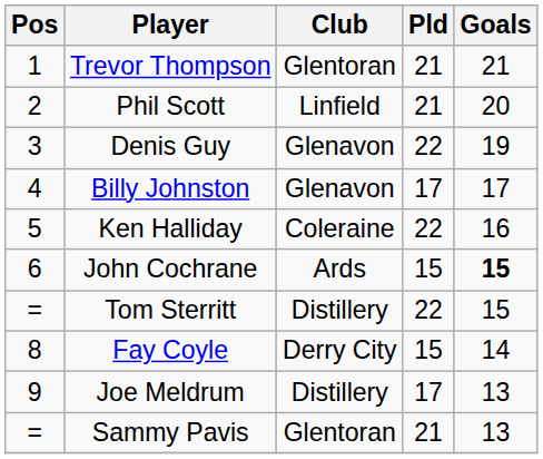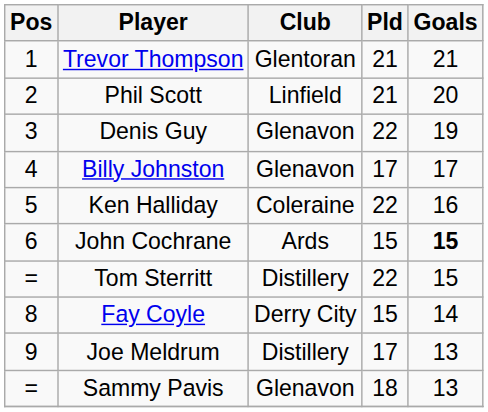Sammy Pavis | Club: Glentoran -> Glenavon
Sammy Pavis | Pld: 21 -> 18
